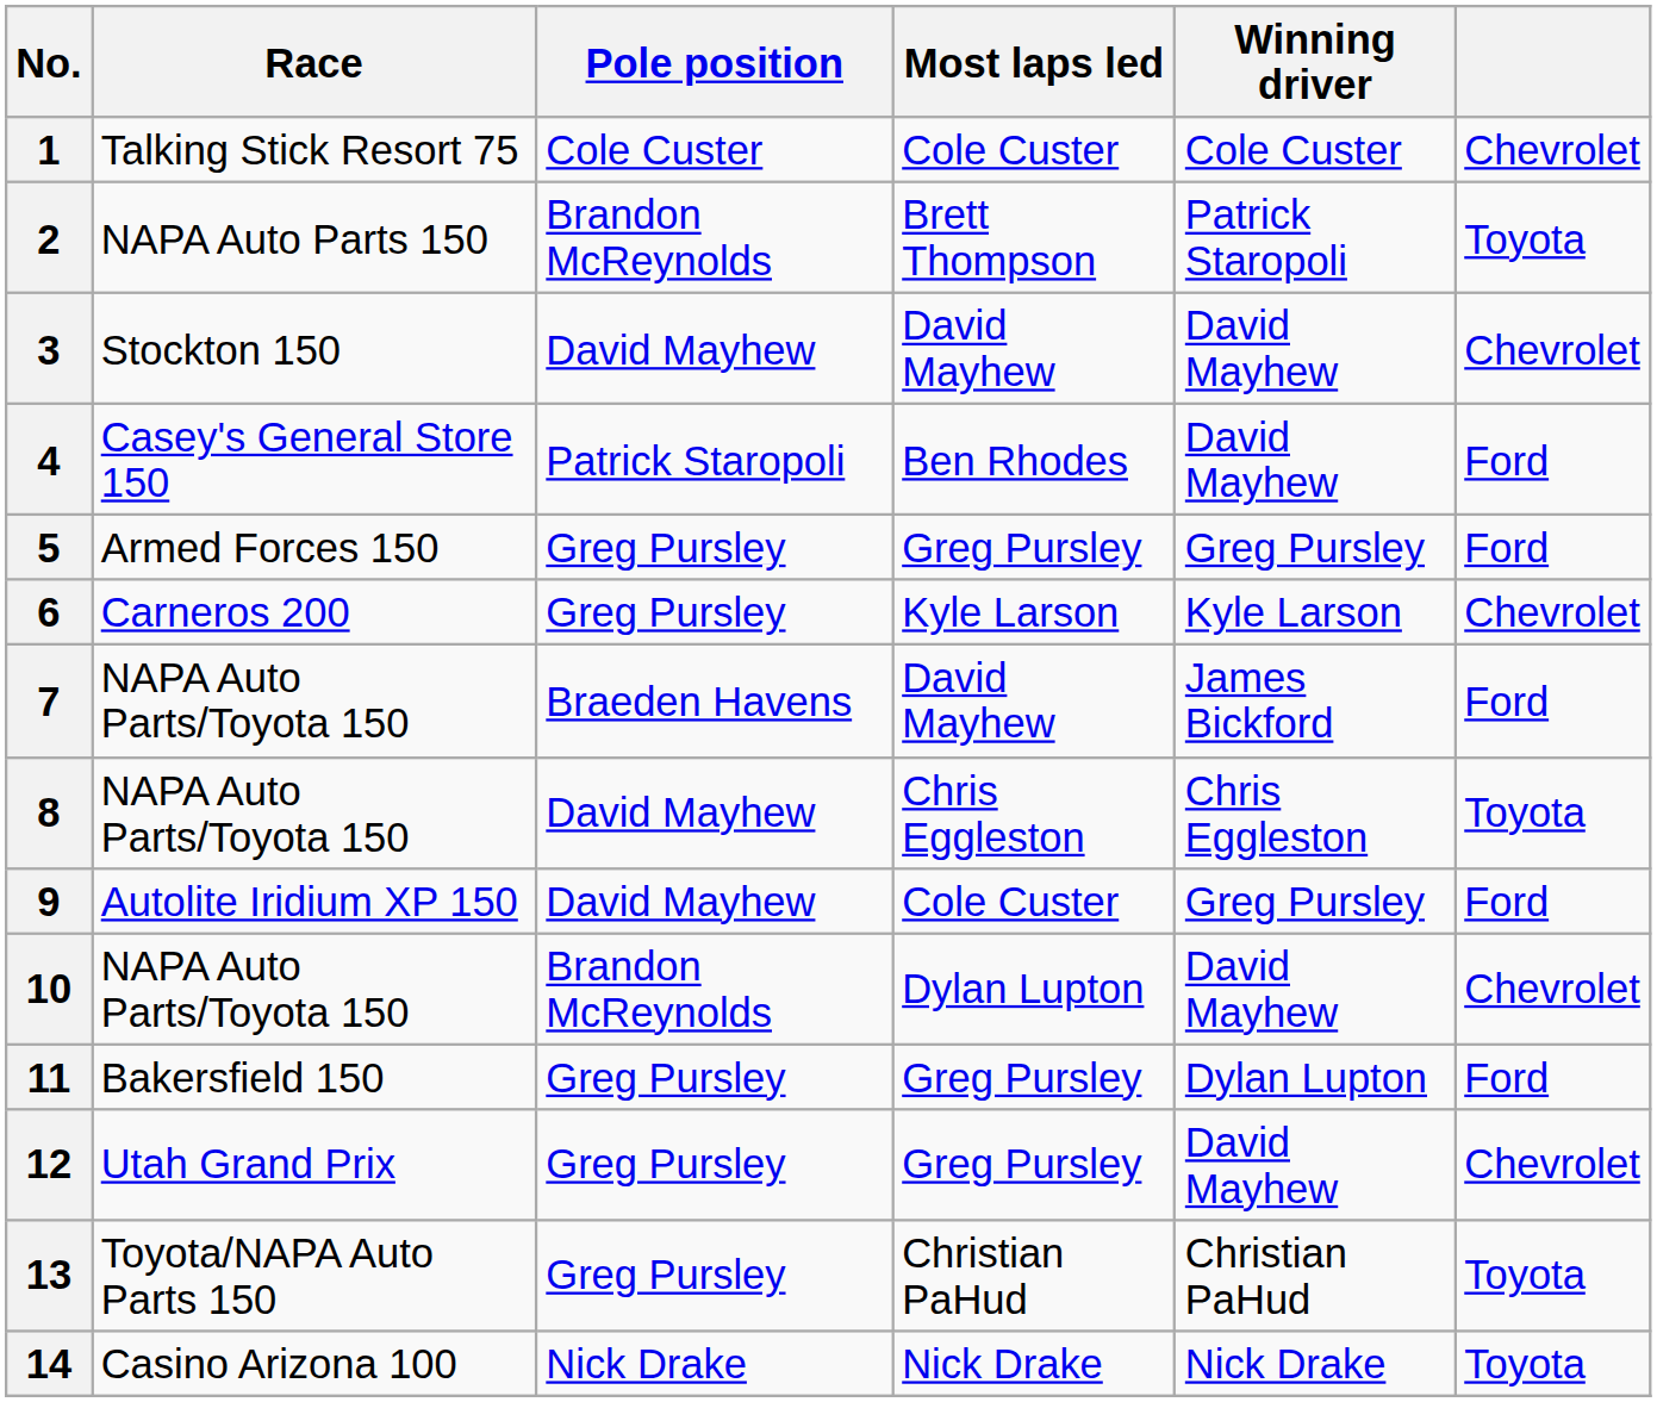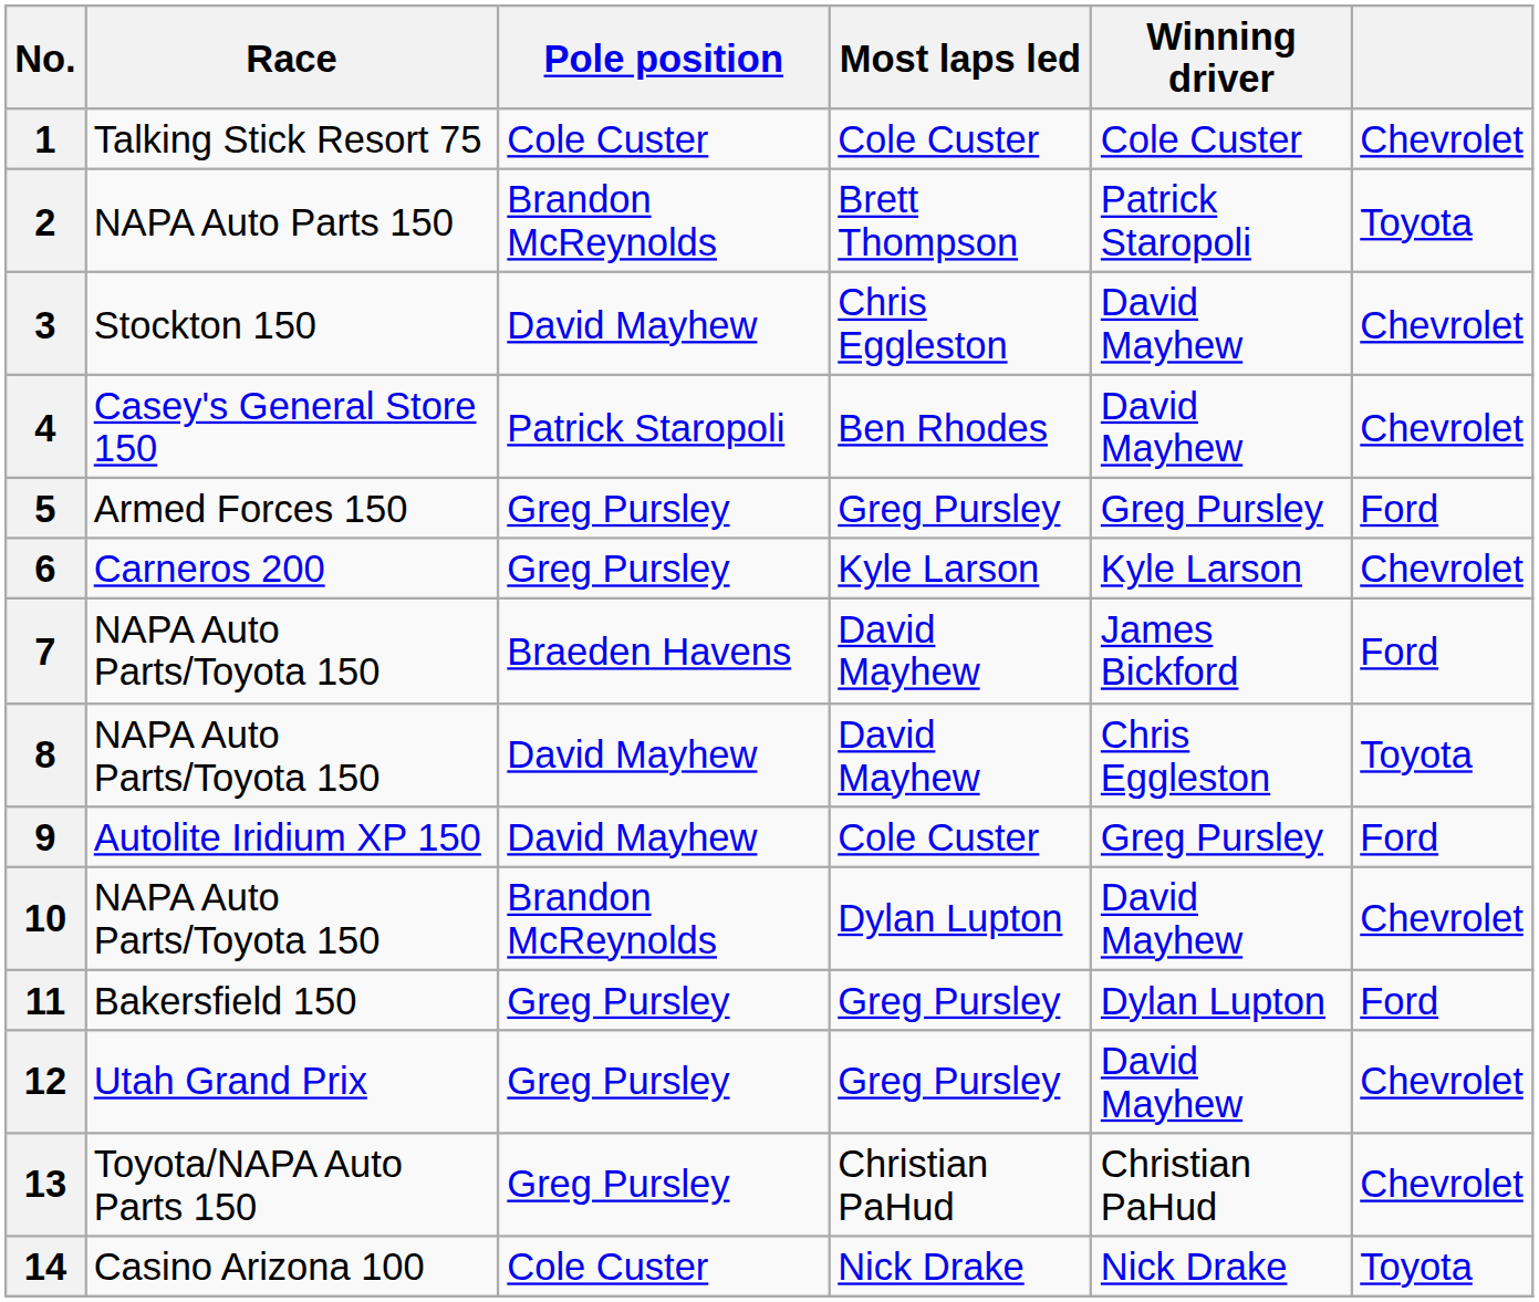3 | Most laps led: David Mayhew -> Chris Eggleston
4 | column 6: Ford -> Chevrolet
8 | Most laps led: Chris Eggleston -> David Mayhew
13 | column 6: Toyota -> Chevrolet
14 | Pole position: Nick Drake -> Cole Custer
